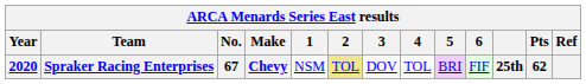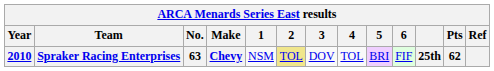Spraker Racing Enterprises | Year: 2020 -> 2010
Spraker Racing Enterprises | No.: 67 -> 63
